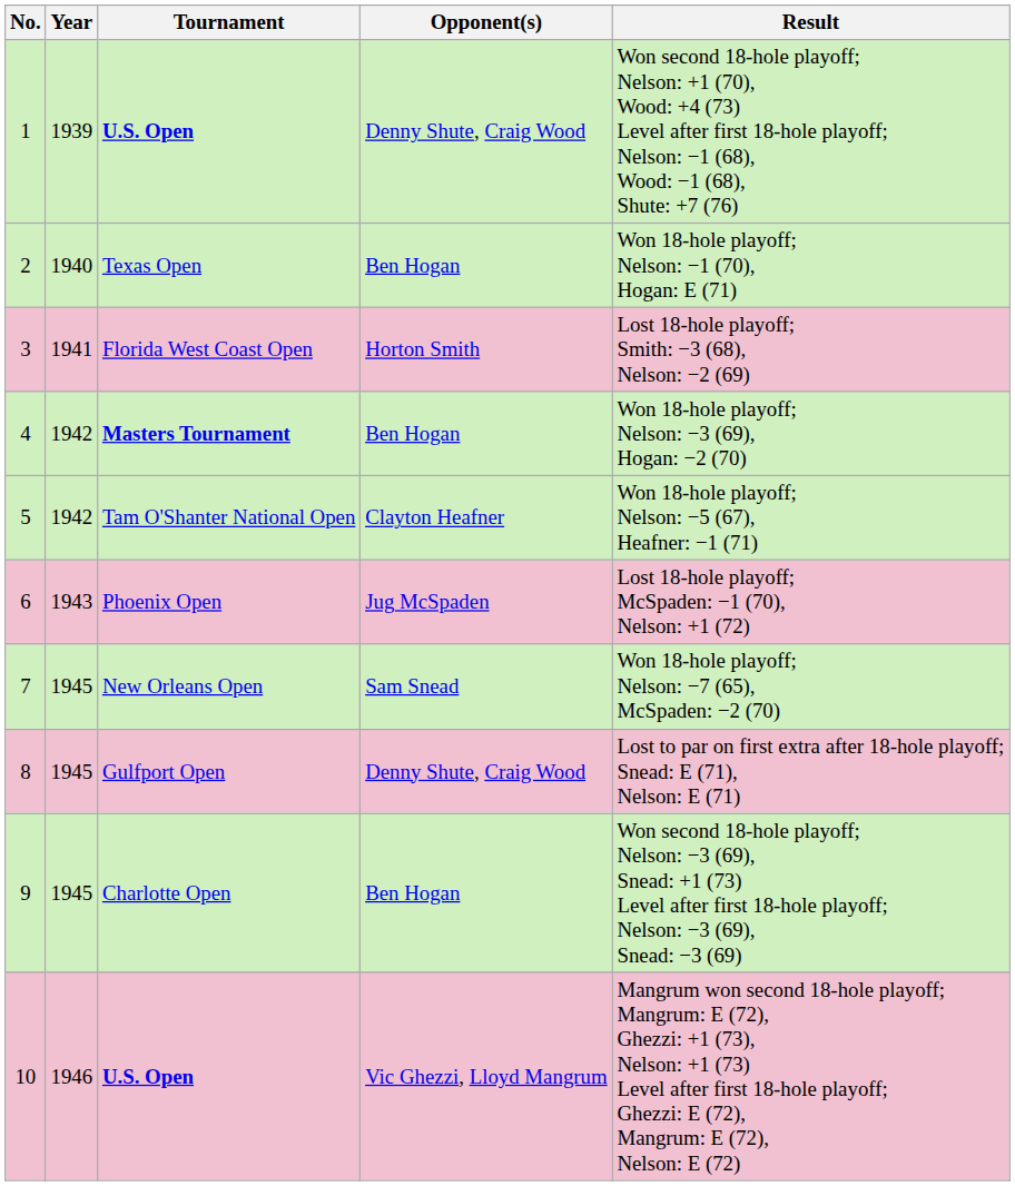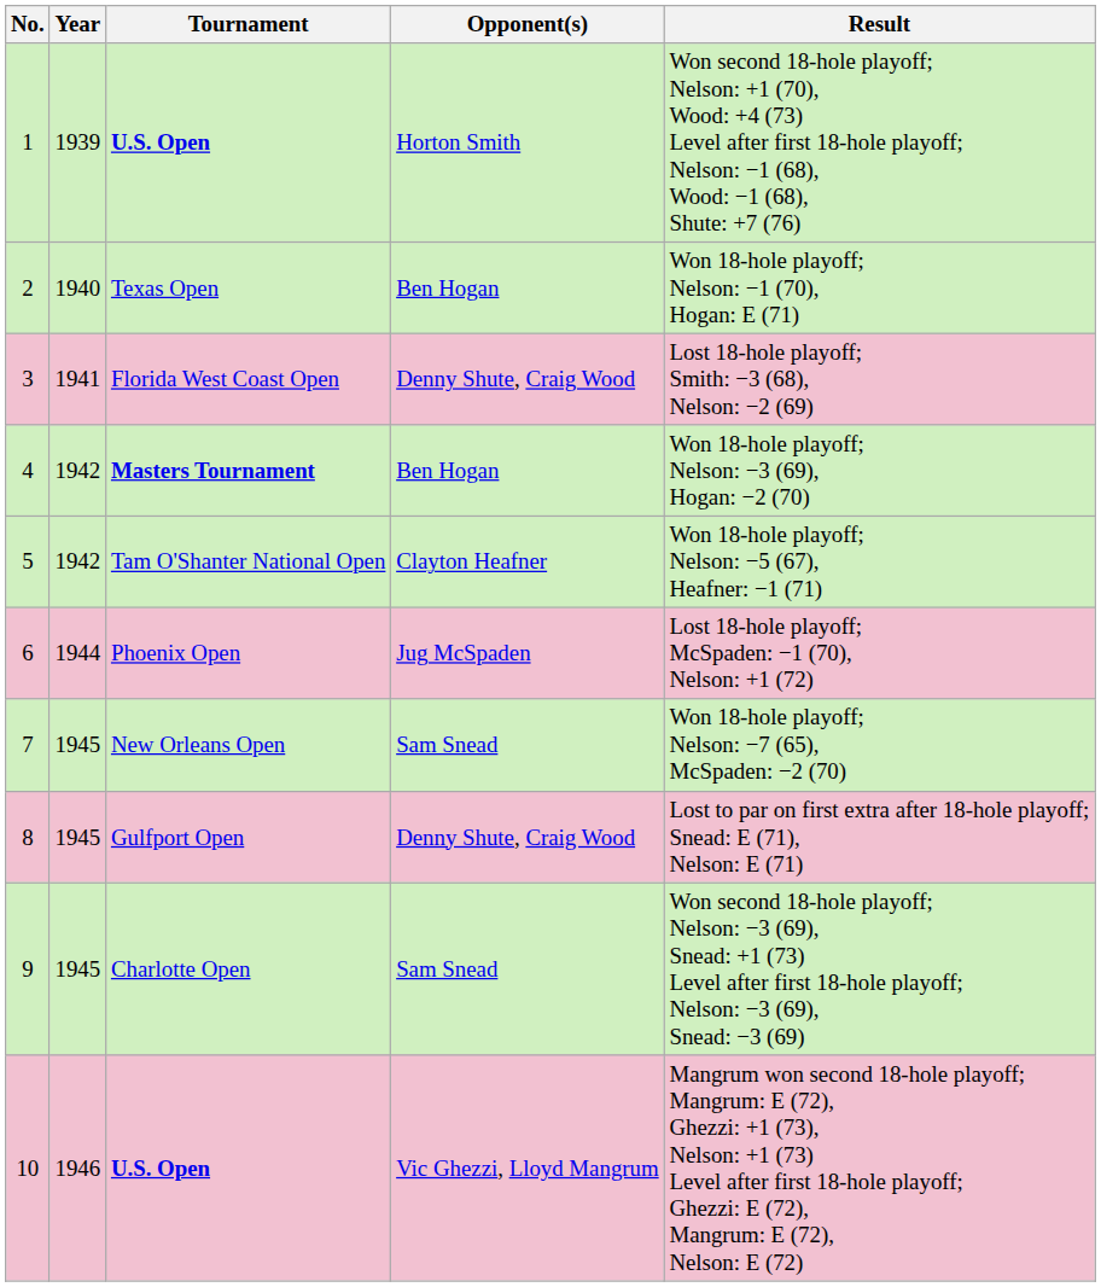1 / U.S. Open | Opponent(s): Denny Shute, Craig Wood -> Horton Smith
Florida West Coast Open | Opponent(s): Horton Smith -> Denny Shute, Craig Wood
Phoenix Open | Year: 1943 -> 1944
Charlotte Open | Opponent(s): Ben Hogan -> Sam Snead
